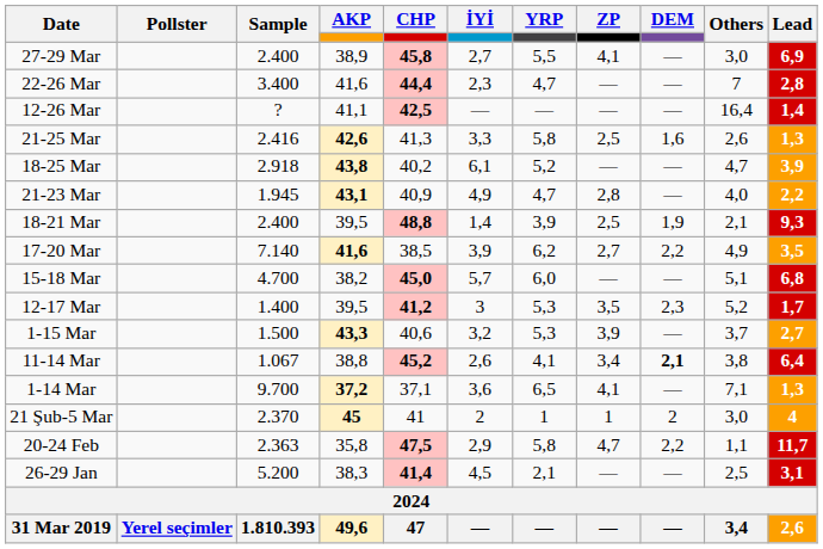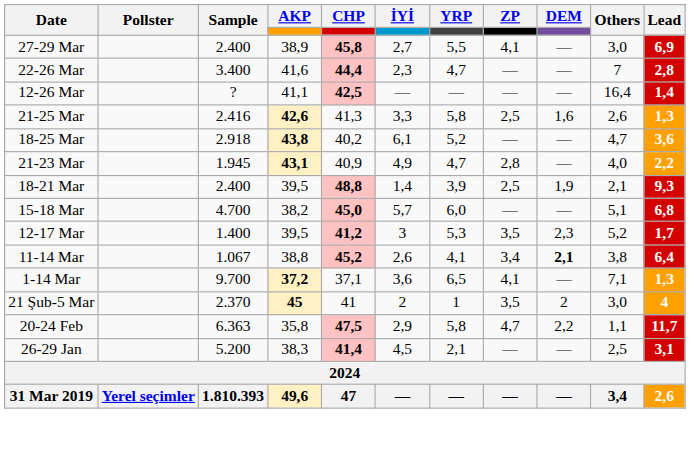18-25 Mar | Lead: 3,9 -> 3,6
- row: 17-20 Mar | 7.140 | 41,6 | 38,5 | 3,9 | 6,2 | 2,7 | 2,2 | 4,9 | 3,5
- row: 1-15 Mar | 1.500 | 43,3 | 40,6 | 3,2 | 5,3 | 3,9 | — | 3,7 | 2,7
21 Şub-5 Mar | ZP: 1 -> 3,5
20-24 Feb | Sample: 2.363 -> 6.363
